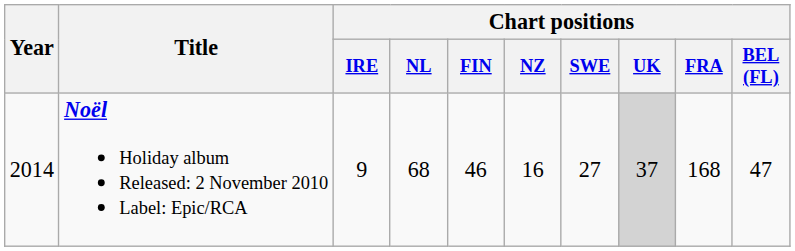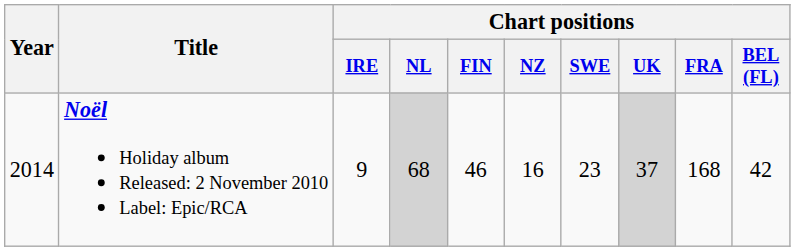Noël Holiday album Released: 2 November 2010 Label: Epic/RCA | Chart positions / NL: no background -> lightgrey background
Noël Holiday album Released: 2 November 2010 Label: Epic/RCA | Chart positions / SWE: 27 -> 23
Noël Holiday album Released: 2 November 2010 Label: Epic/RCA | Chart positions / BEL (FL): 47 -> 42
